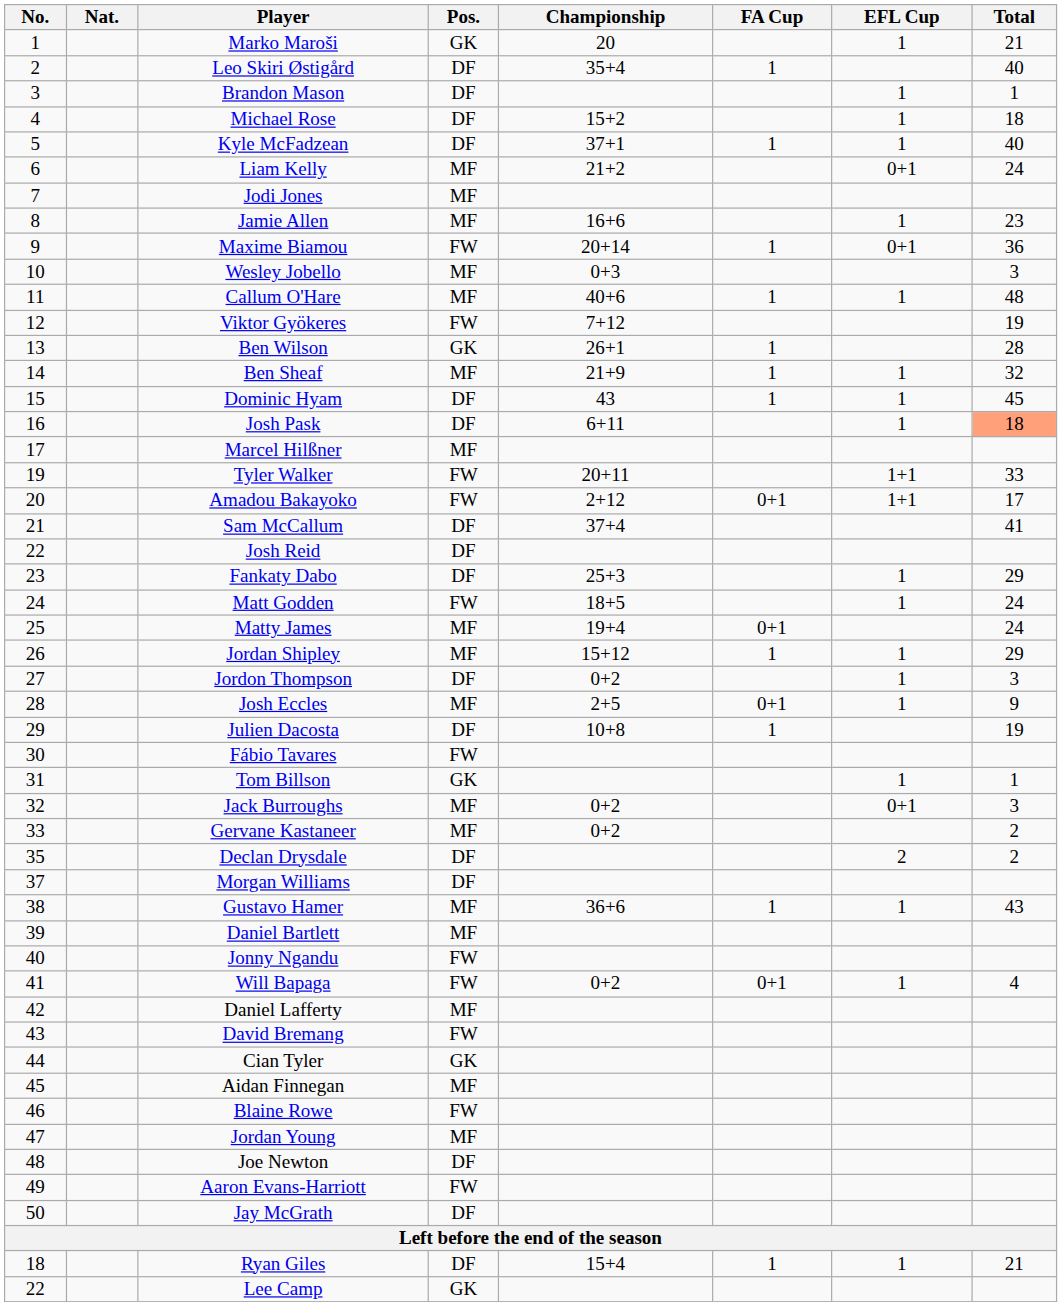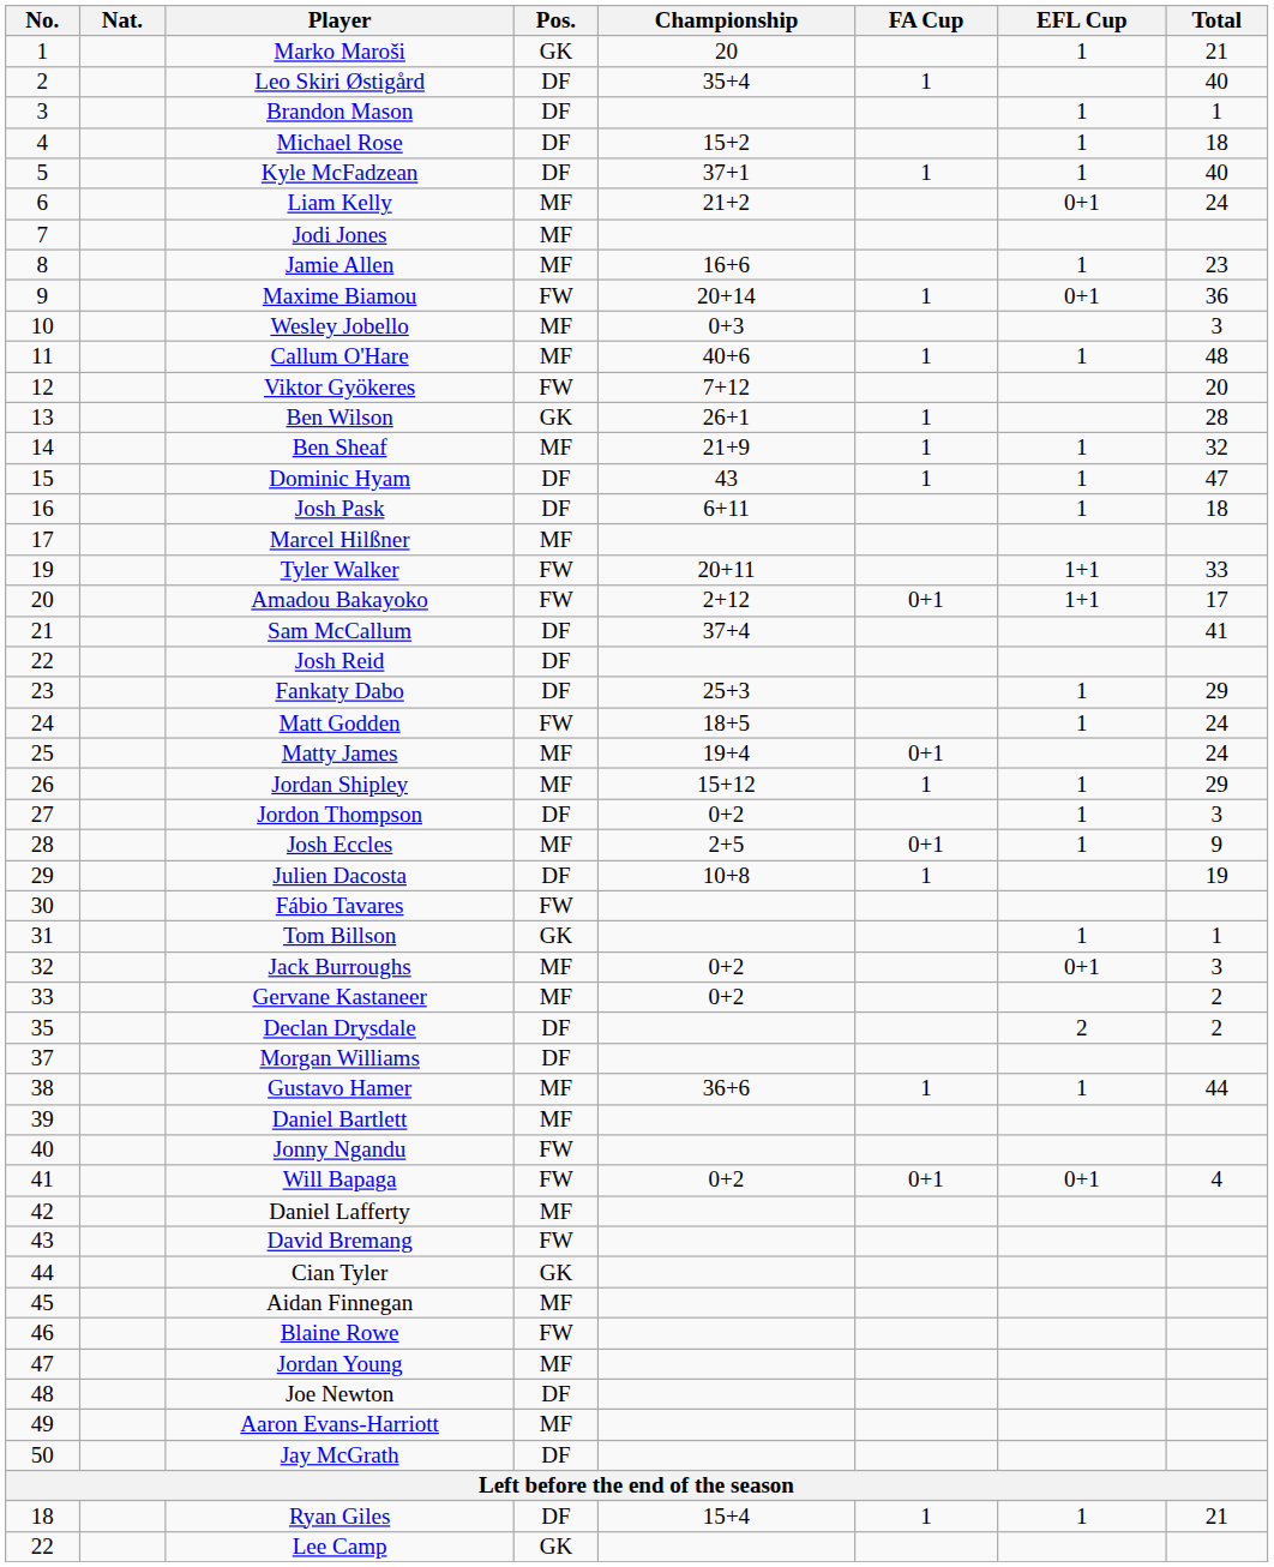Viktor Gyökeres | Total: 19 -> 20
Dominic Hyam | Total: 45 -> 47
Josh Pask | Total: lightsalmon background -> no background
Gustavo Hamer | Total: 43 -> 44
Will Bapaga | EFL Cup: 1 -> 0+1
Aaron Evans-Harriott | Pos.: FW -> MF
